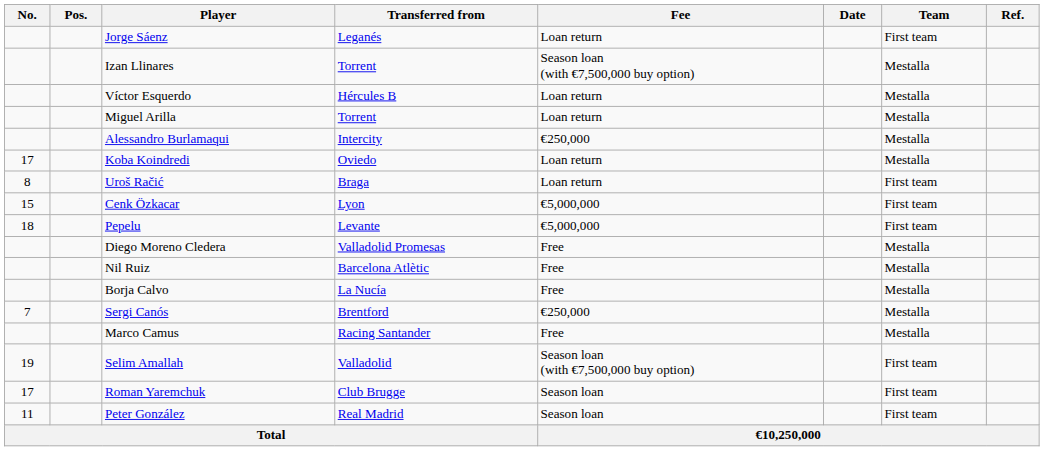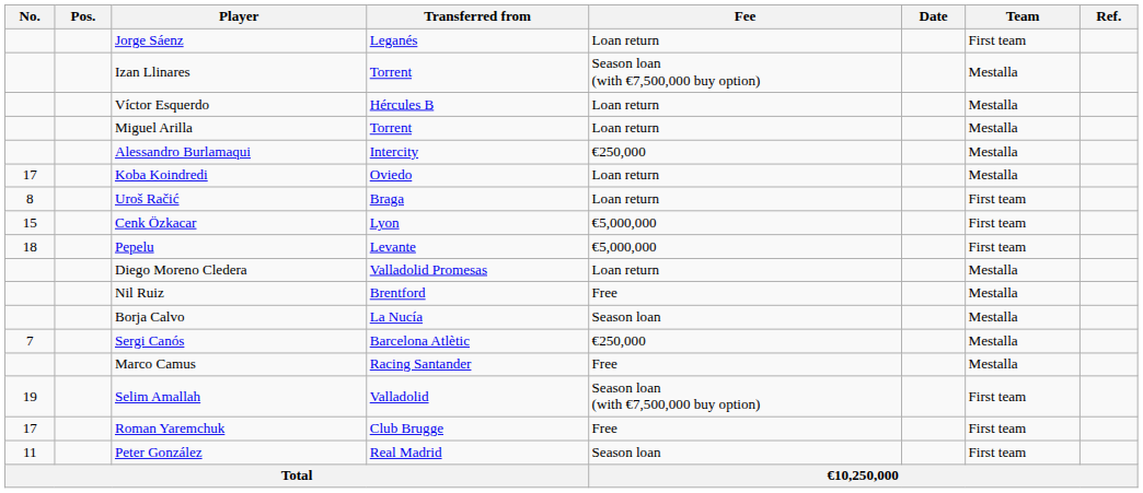Diego Moreno Cledera | Fee: Free -> Loan return
Nil Ruiz | Transferred from: Barcelona Atlètic -> Brentford
Borja Calvo | Fee: Free -> Season loan
Sergi Canós | Transferred from: Brentford -> Barcelona Atlètic
Roman Yaremchuk | Fee: Season loan -> Free
